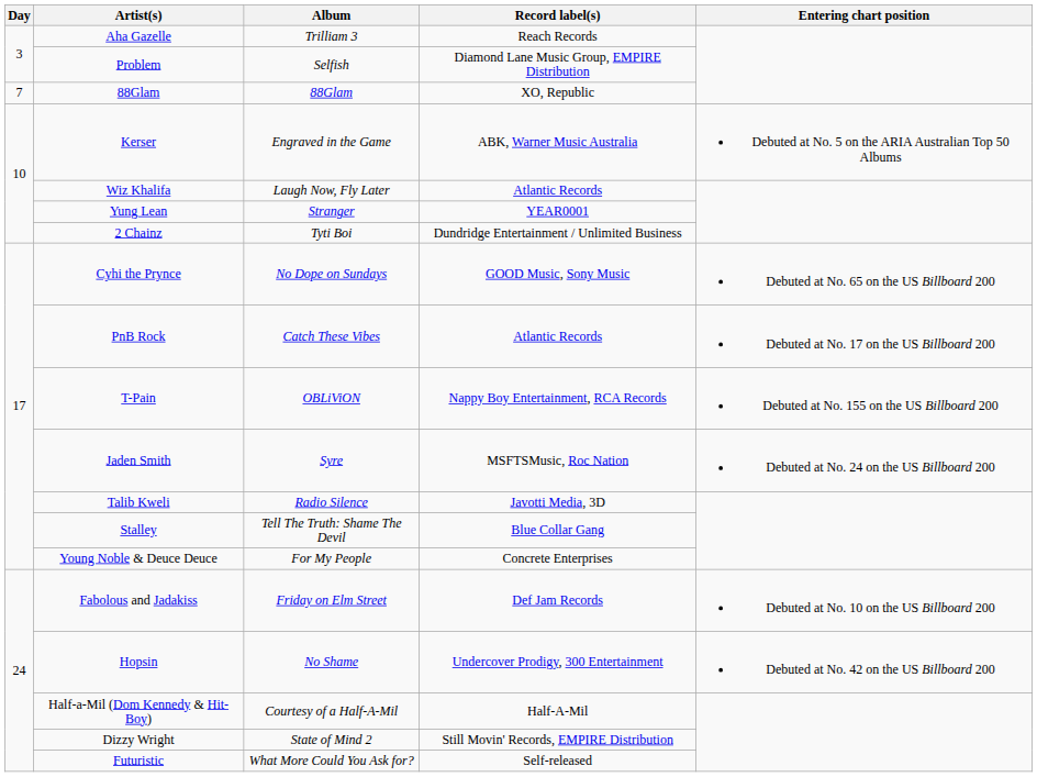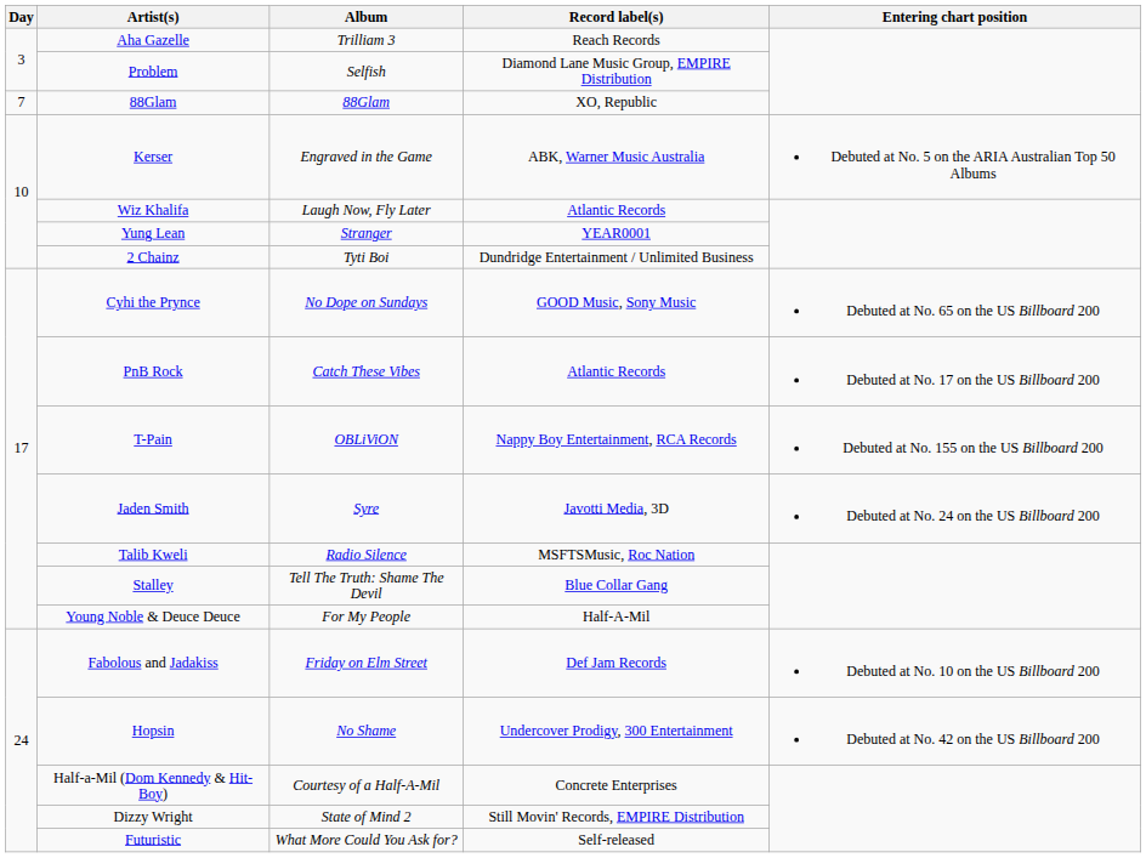Jaden Smith | Record label(s): MSFTSMusic, Roc Nation -> Javotti Media, 3D
Talib Kweli | Record label(s): Javotti Media, 3D -> MSFTSMusic, Roc Nation
Young Noble & Deuce Deuce | Record label(s): Concrete Enterprises -> Half-A-Mil
Half-a-Mil (Dom Kennedy & Hit-Boy) | Record label(s): Half-A-Mil -> Concrete Enterprises
